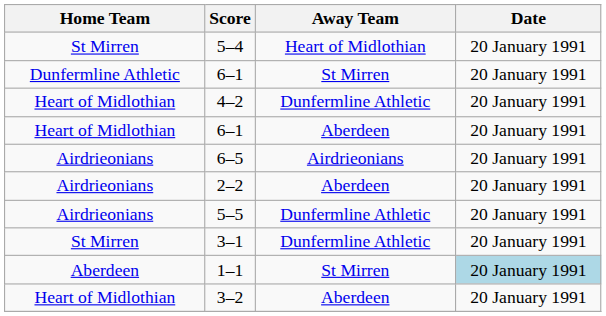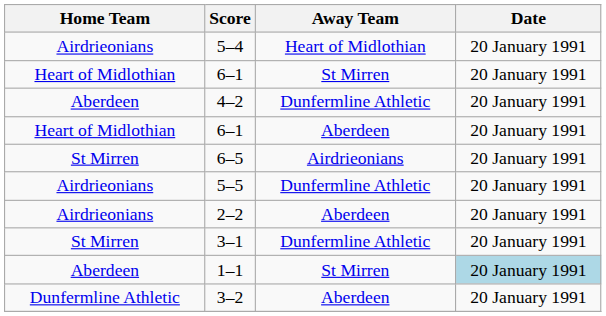5–4 | Home Team: St Mirren -> Airdrieonians
6–1 / St Mirren | Home Team: Dunfermline Athletic -> Heart of Midlothian
4–2 | Home Team: Heart of Midlothian -> Aberdeen
6–5 | Home Team: Airdrieonians -> St Mirren
rows swapped: 5–5 <-> 2–2
3–2 | Home Team: Heart of Midlothian -> Dunfermline Athletic
